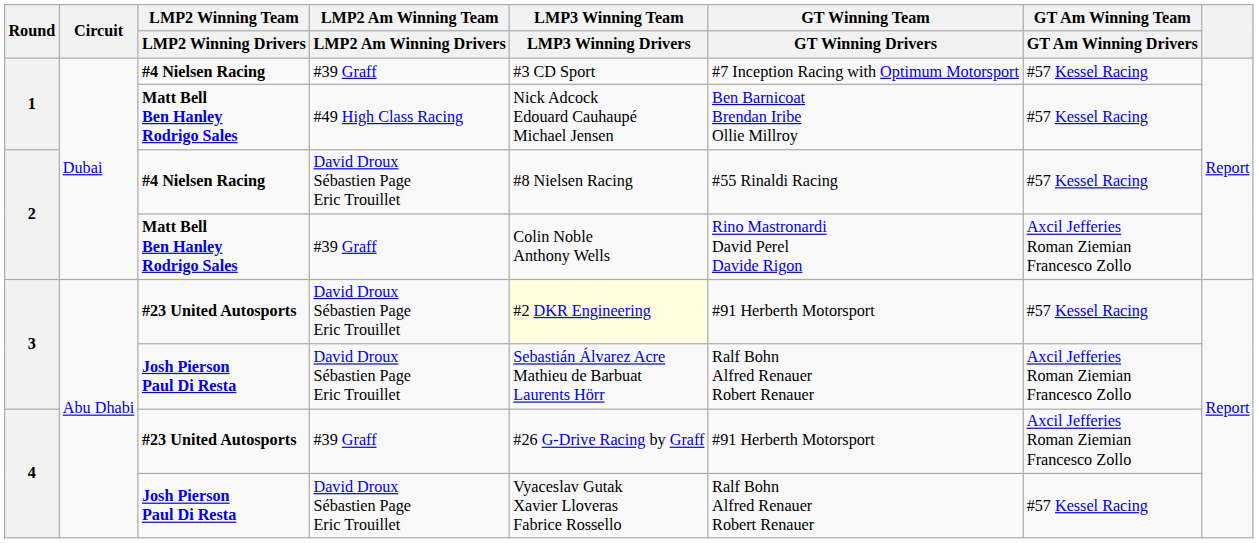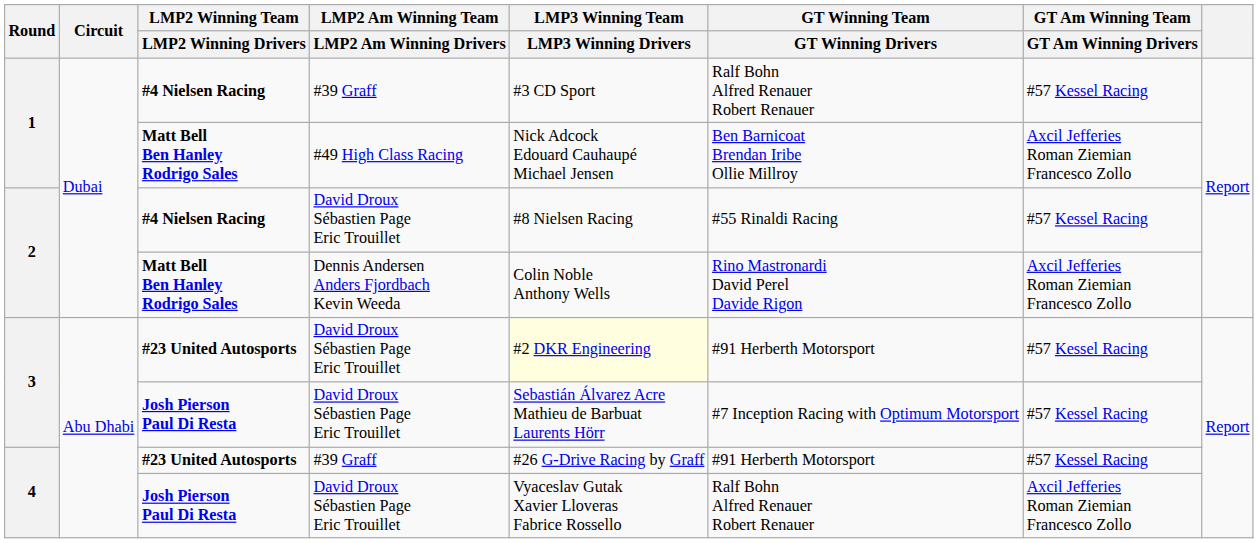1 / #4 Nielsen Racing | GT Winning Team / GT Winning Drivers: #7 Inception Racing with Optimum Motorsport -> Ralf Bohn Alfred Renauer Robert Renauer
1 / Matt Bell Ben Hanley Rodrigo Sales | GT Am Winning Team / GT Am Winning Drivers: #57 Kessel Racing -> Axcil Jefferies Roman Ziemian Francesco Zollo
2 / Matt Bell Ben Hanley Rodrigo Sales | LMP2 Am Winning Team / LMP2 Am Winning Drivers: #39 Graff -> Dennis Andersen Anders Fjordbach Kevin Weeda
3 / Josh Pierson Paul Di Resta | GT Winning Team / GT Winning Drivers: Ralf Bohn Alfred Renauer Robert Renauer -> #7 Inception Racing with Optimum Motorsport
3 / Josh Pierson Paul Di Resta | GT Am Winning Team / GT Am Winning Drivers: Axcil Jefferies Roman Ziemian Francesco Zollo -> #57 Kessel Racing
4 / #23 United Autosports | GT Am Winning Team / GT Am Winning Drivers: Axcil Jefferies Roman Ziemian Francesco Zollo -> #57 Kessel Racing
4 / Josh Pierson Paul Di Resta | GT Am Winning Team / GT Am Winning Drivers: #57 Kessel Racing -> Axcil Jefferies Roman Ziemian Francesco Zollo
